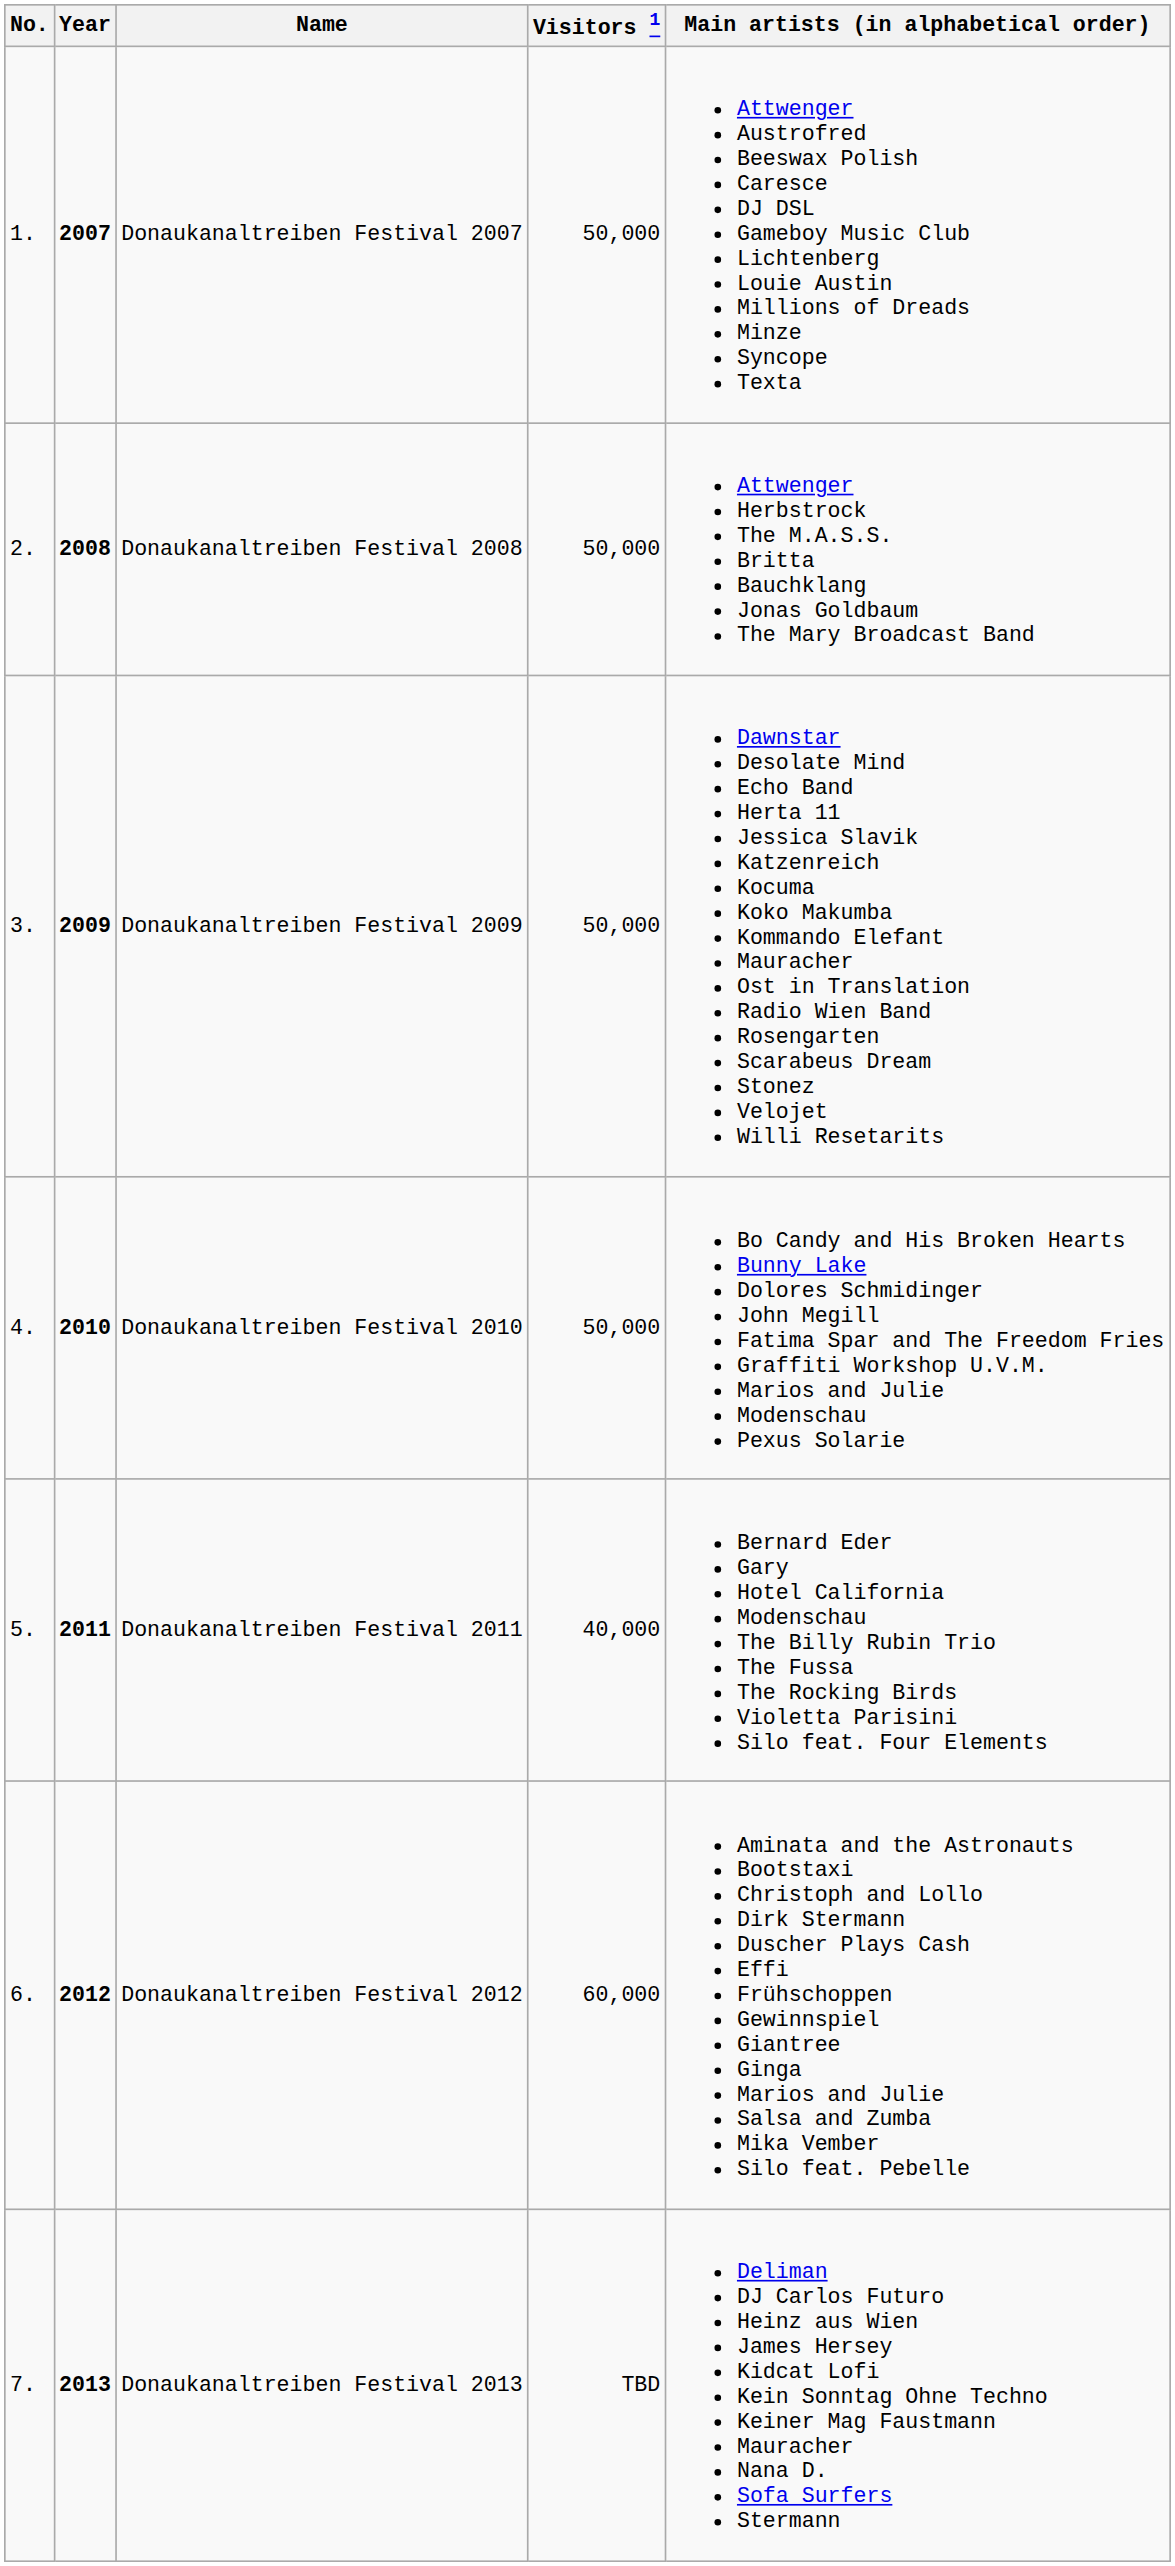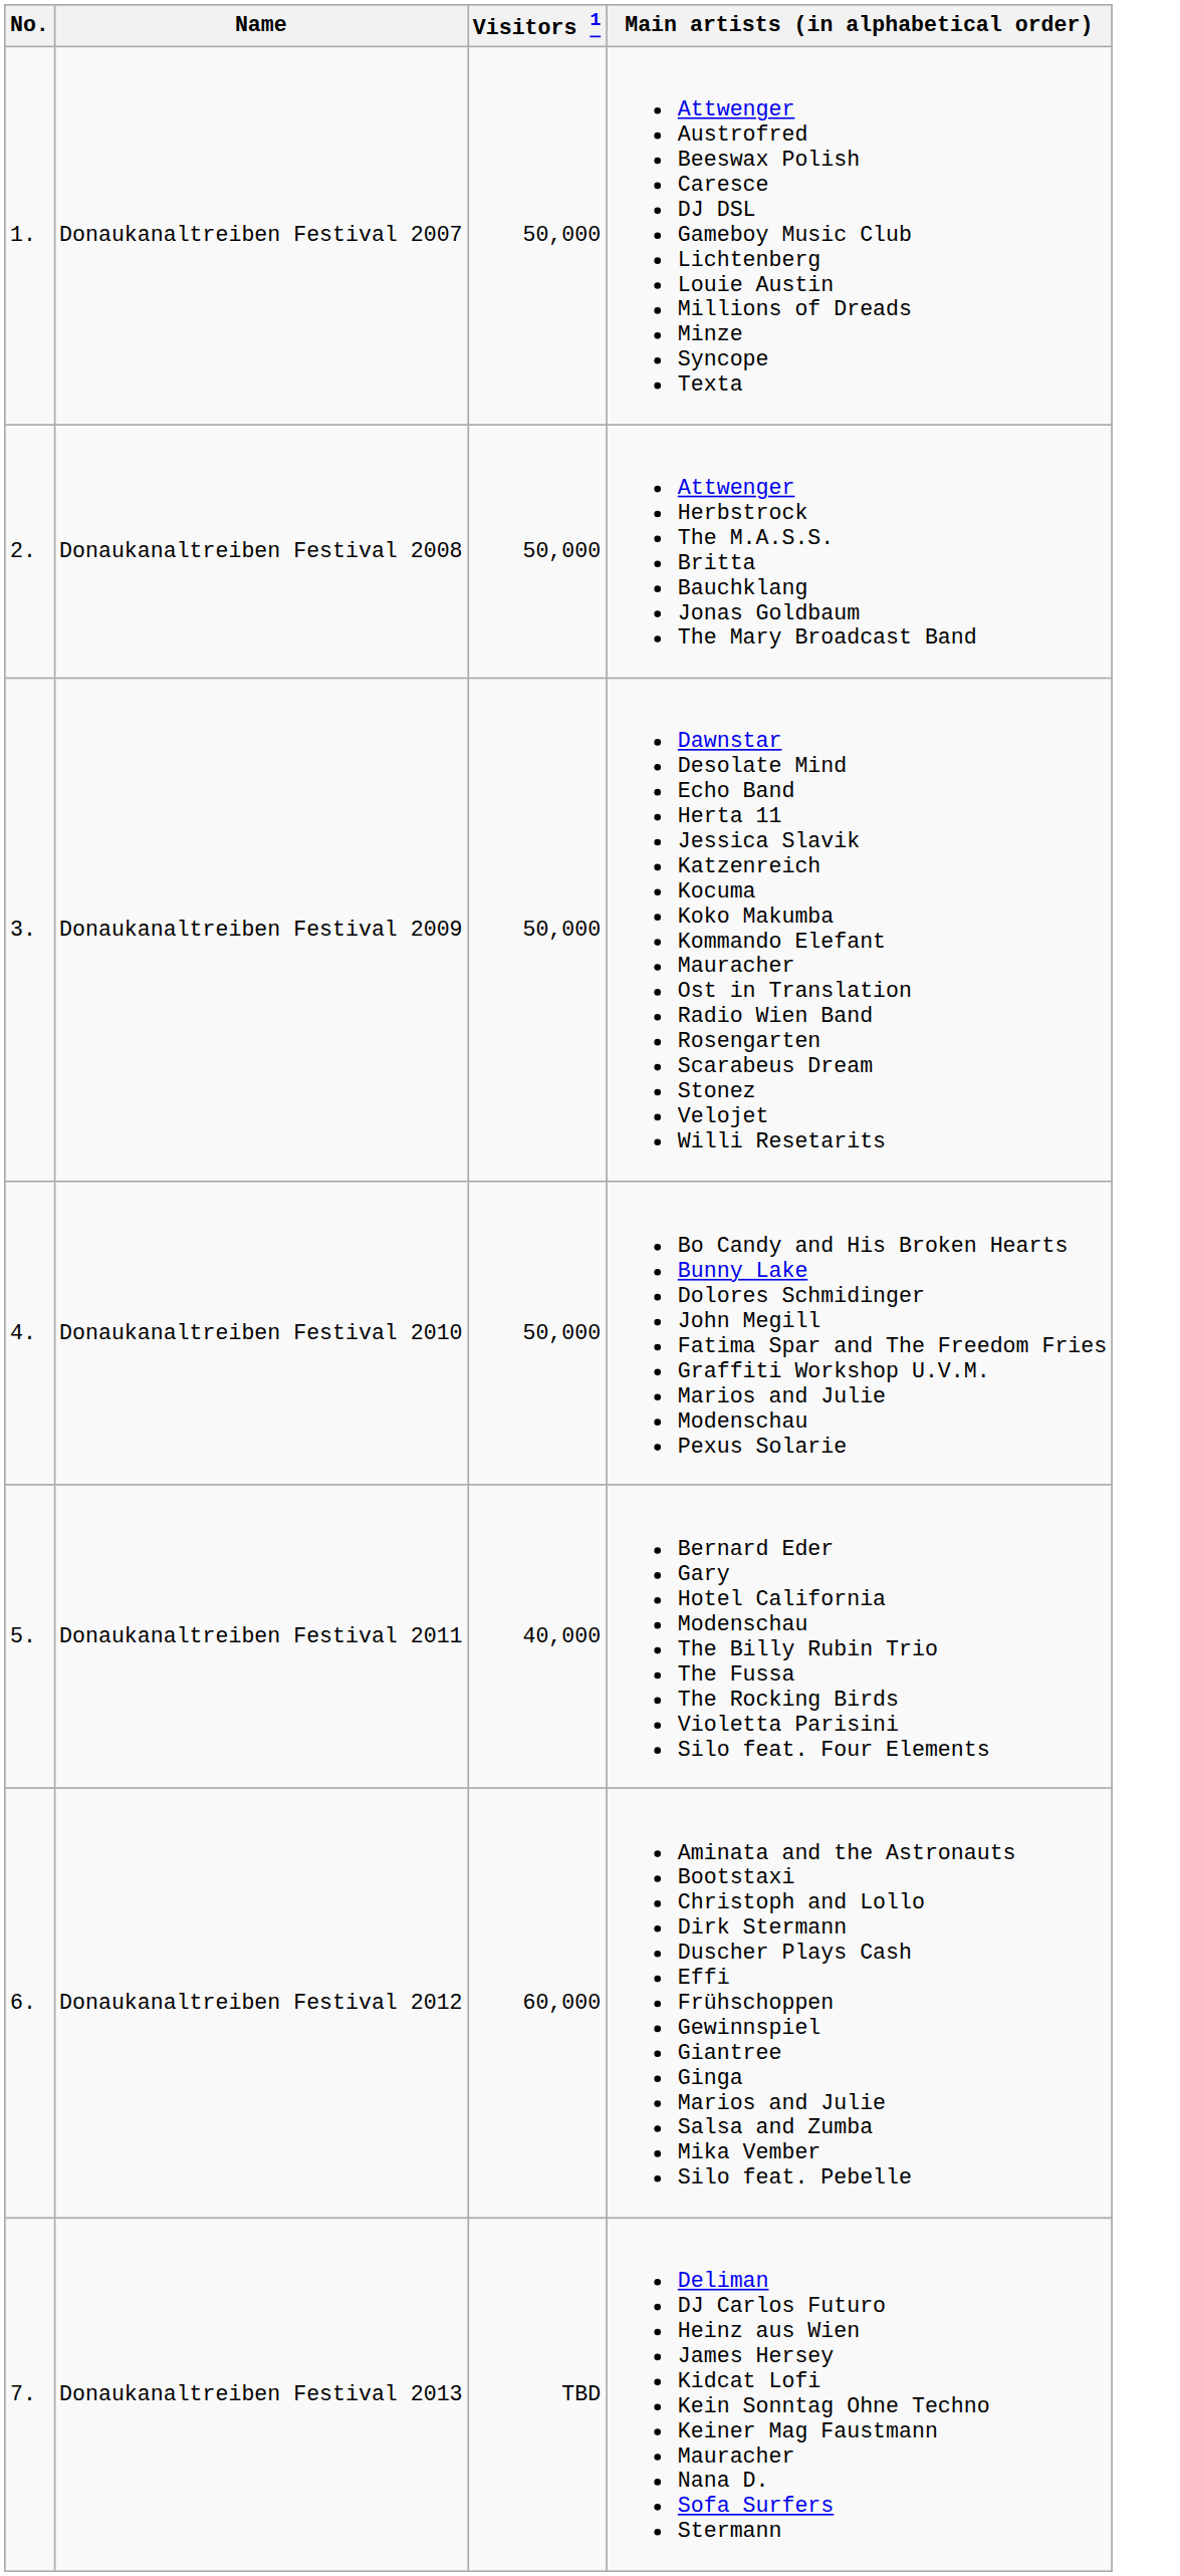- column: Year | 2007 | 2008 | 2009 | 2010 | 2011 | 2012 | 2013
